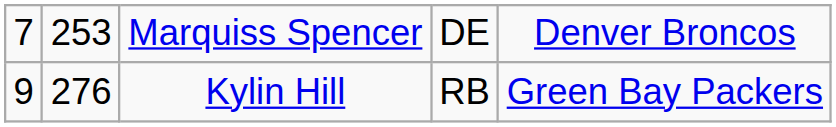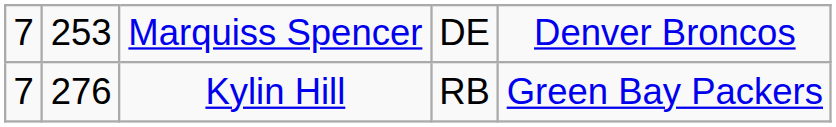Kylin Hill | column 1: 9 -> 7
